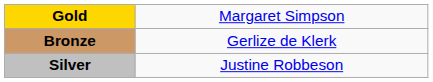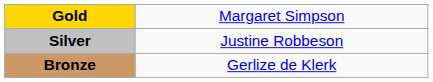rows swapped: Silver <-> Bronze
